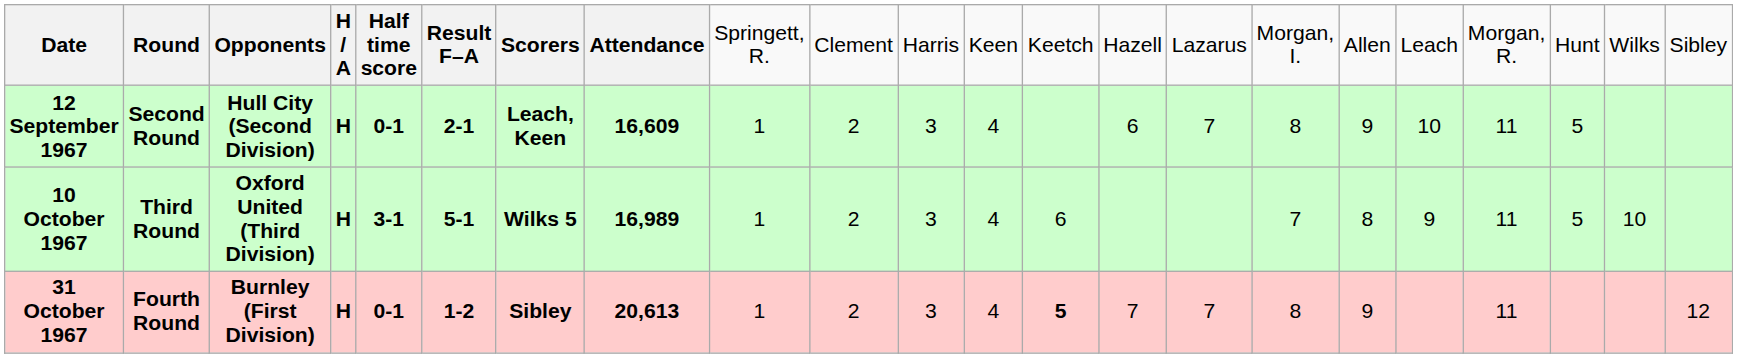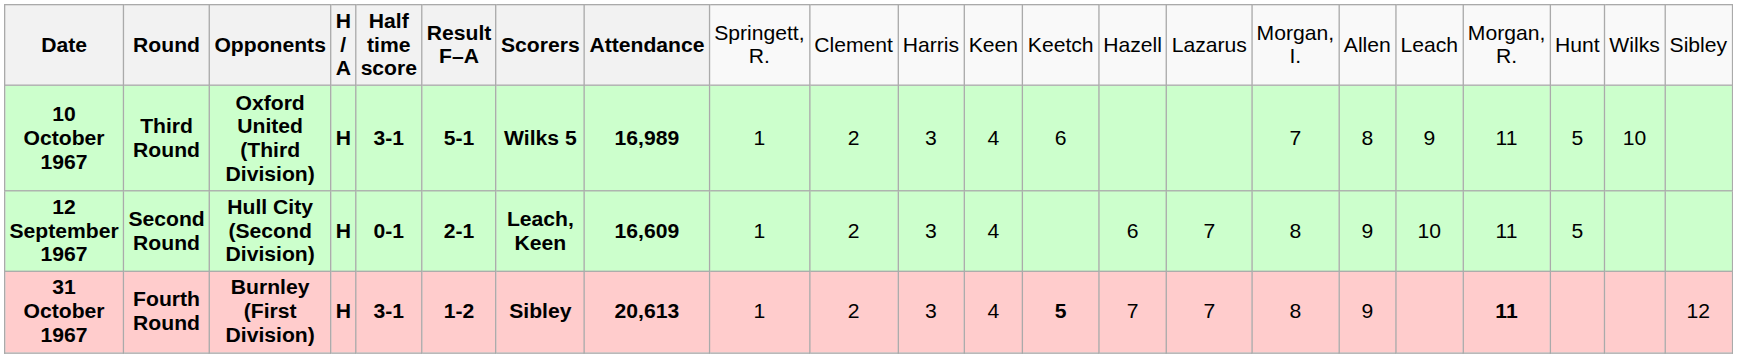rows swapped: 12 September 1967 <-> 10 October 1967
31 October 1967 | column 5: 0-1 -> 3-1
31 October 1967 | column 19: normal -> bold
